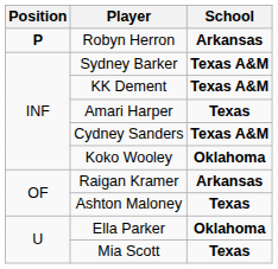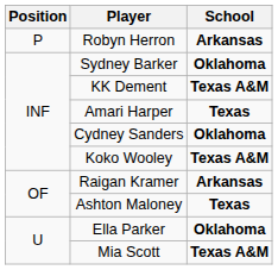Robyn Herron | Position: bold -> normal
Sydney Barker | School: Texas A&M -> Oklahoma
Cydney Sanders | School: Texas A&M -> Oklahoma
Koko Wooley | School: Oklahoma -> Texas A&M
Mia Scott | School: Texas -> Texas A&M
